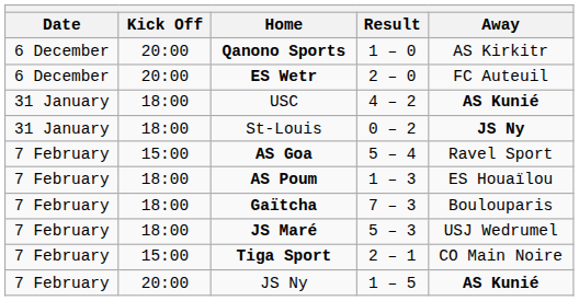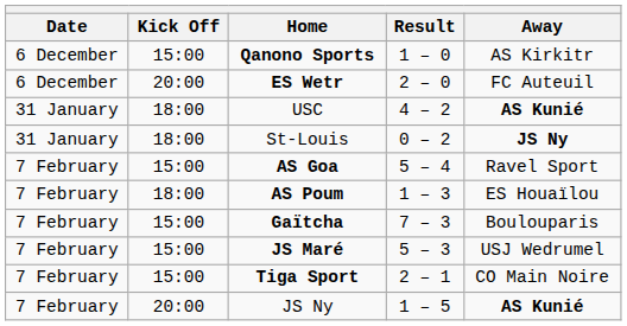Qanono Sports | Kick Off: 20:00 -> 15:00
Gaïtcha | Kick Off: 18:00 -> 15:00
JS Maré | Kick Off: 18:00 -> 15:00
